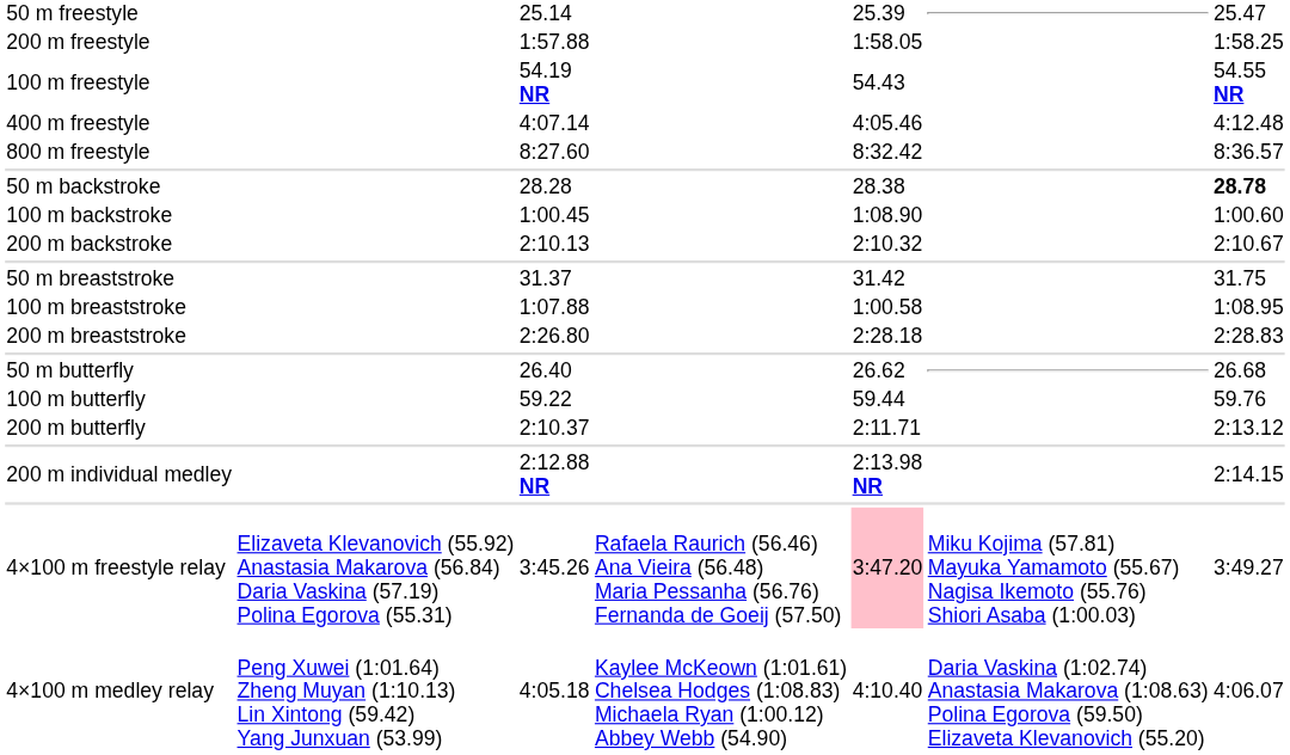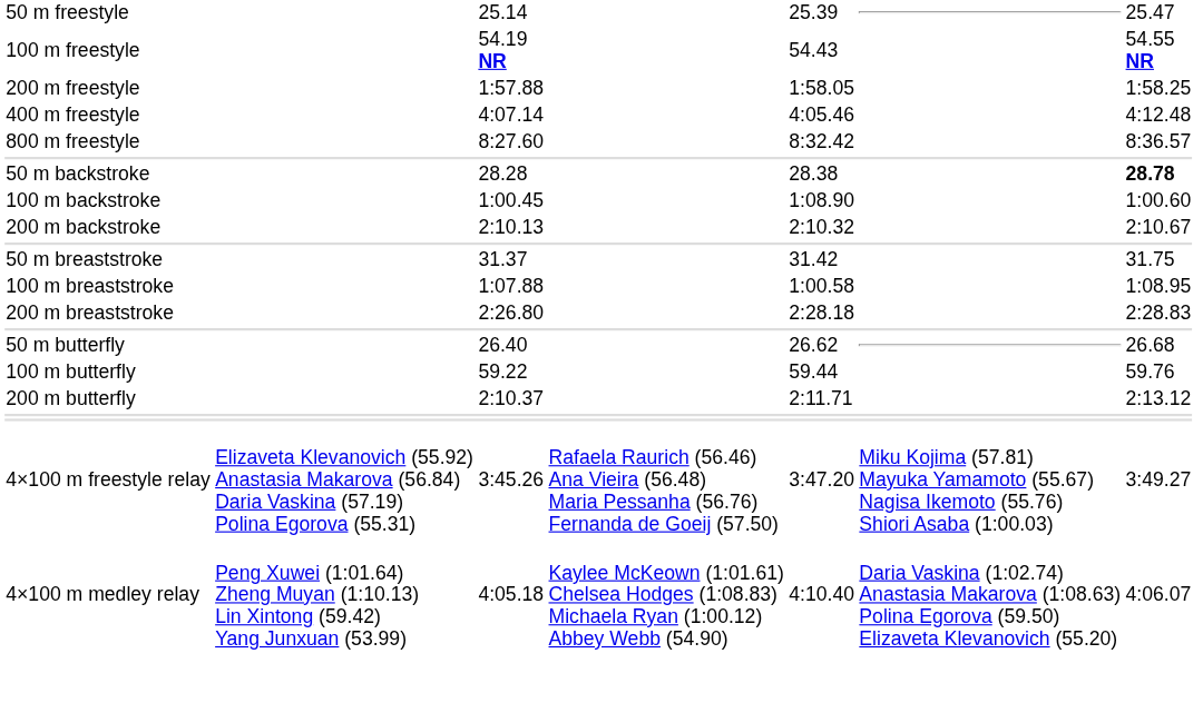rows swapped: 100 m freestyle <-> 200 m freestyle
- row: 200 m individual medley | 2:12.88 NR | 2:13.98 NR | 2:14.15
4×100 m freestyle relay | column 5: pink background -> no background
